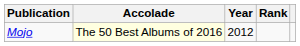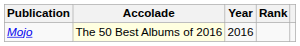Mojo | Year: 2012 -> 2016
